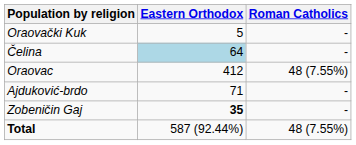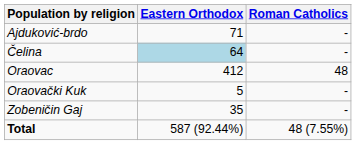rows swapped: Ajduković-brdo <-> Oraovački Kuk
Oraovac | Roman Catholics: 48 (7.55%) -> 48
Zobeničin Gaj | Eastern Orthodox: bold -> normal
